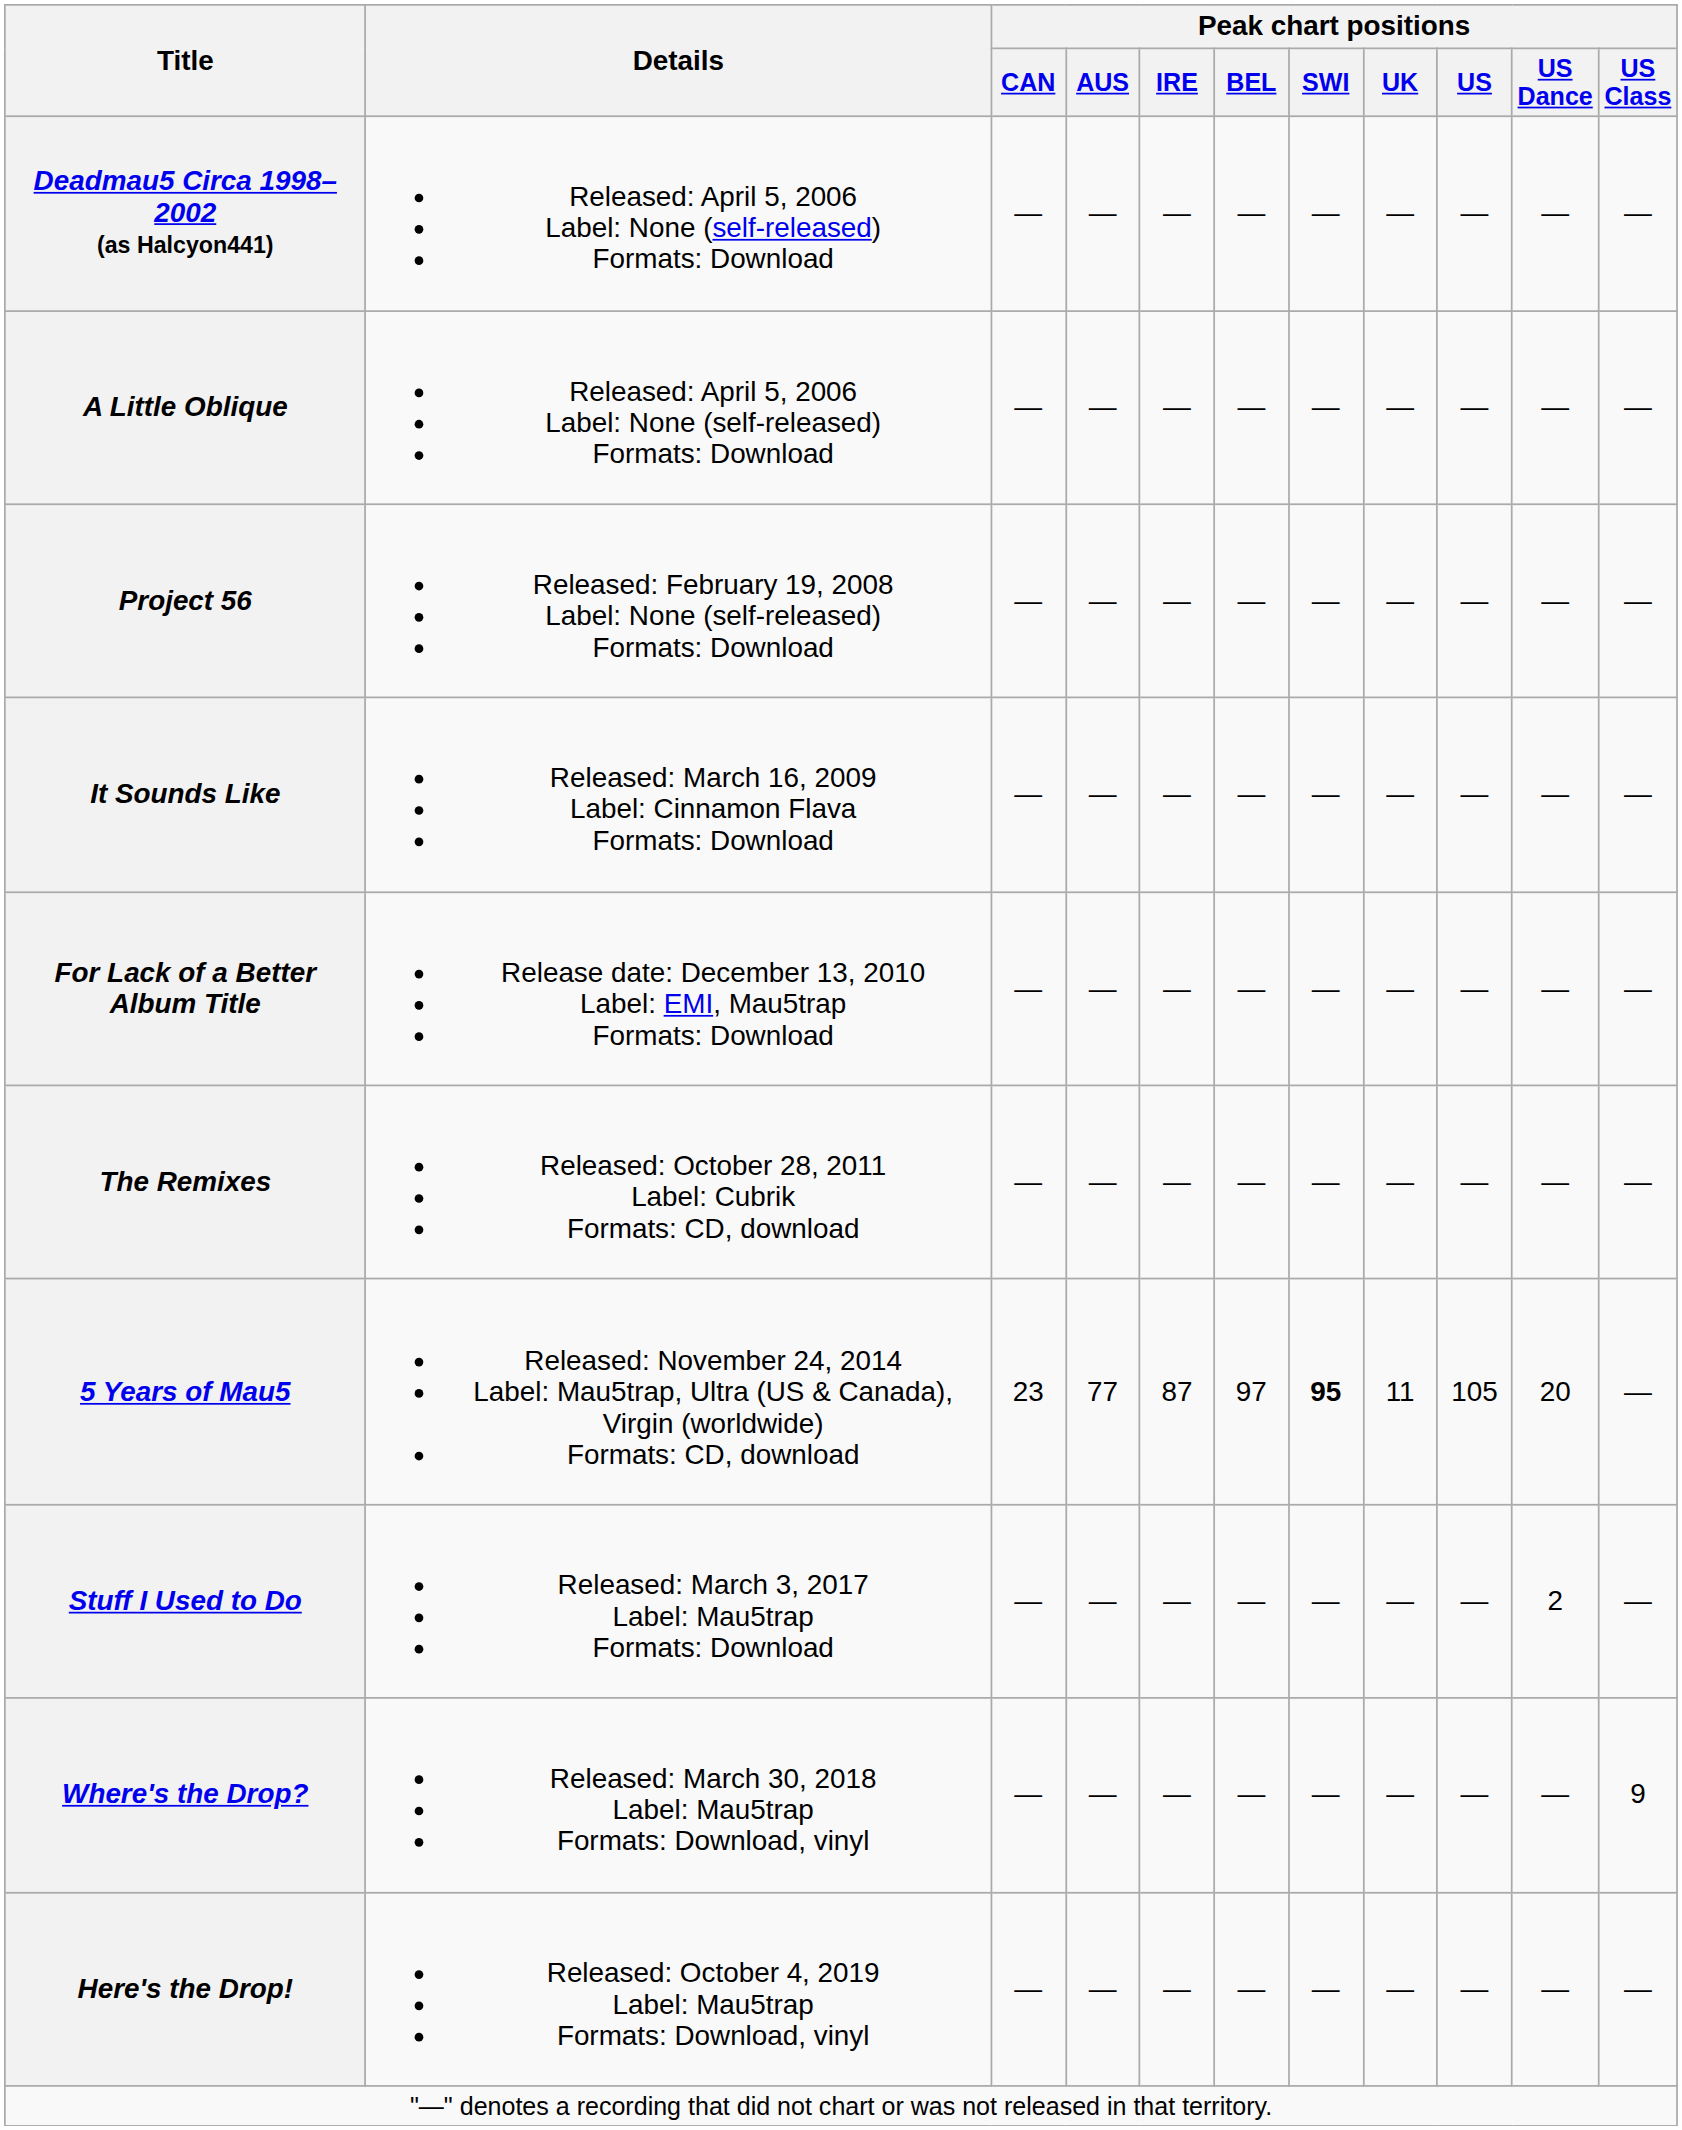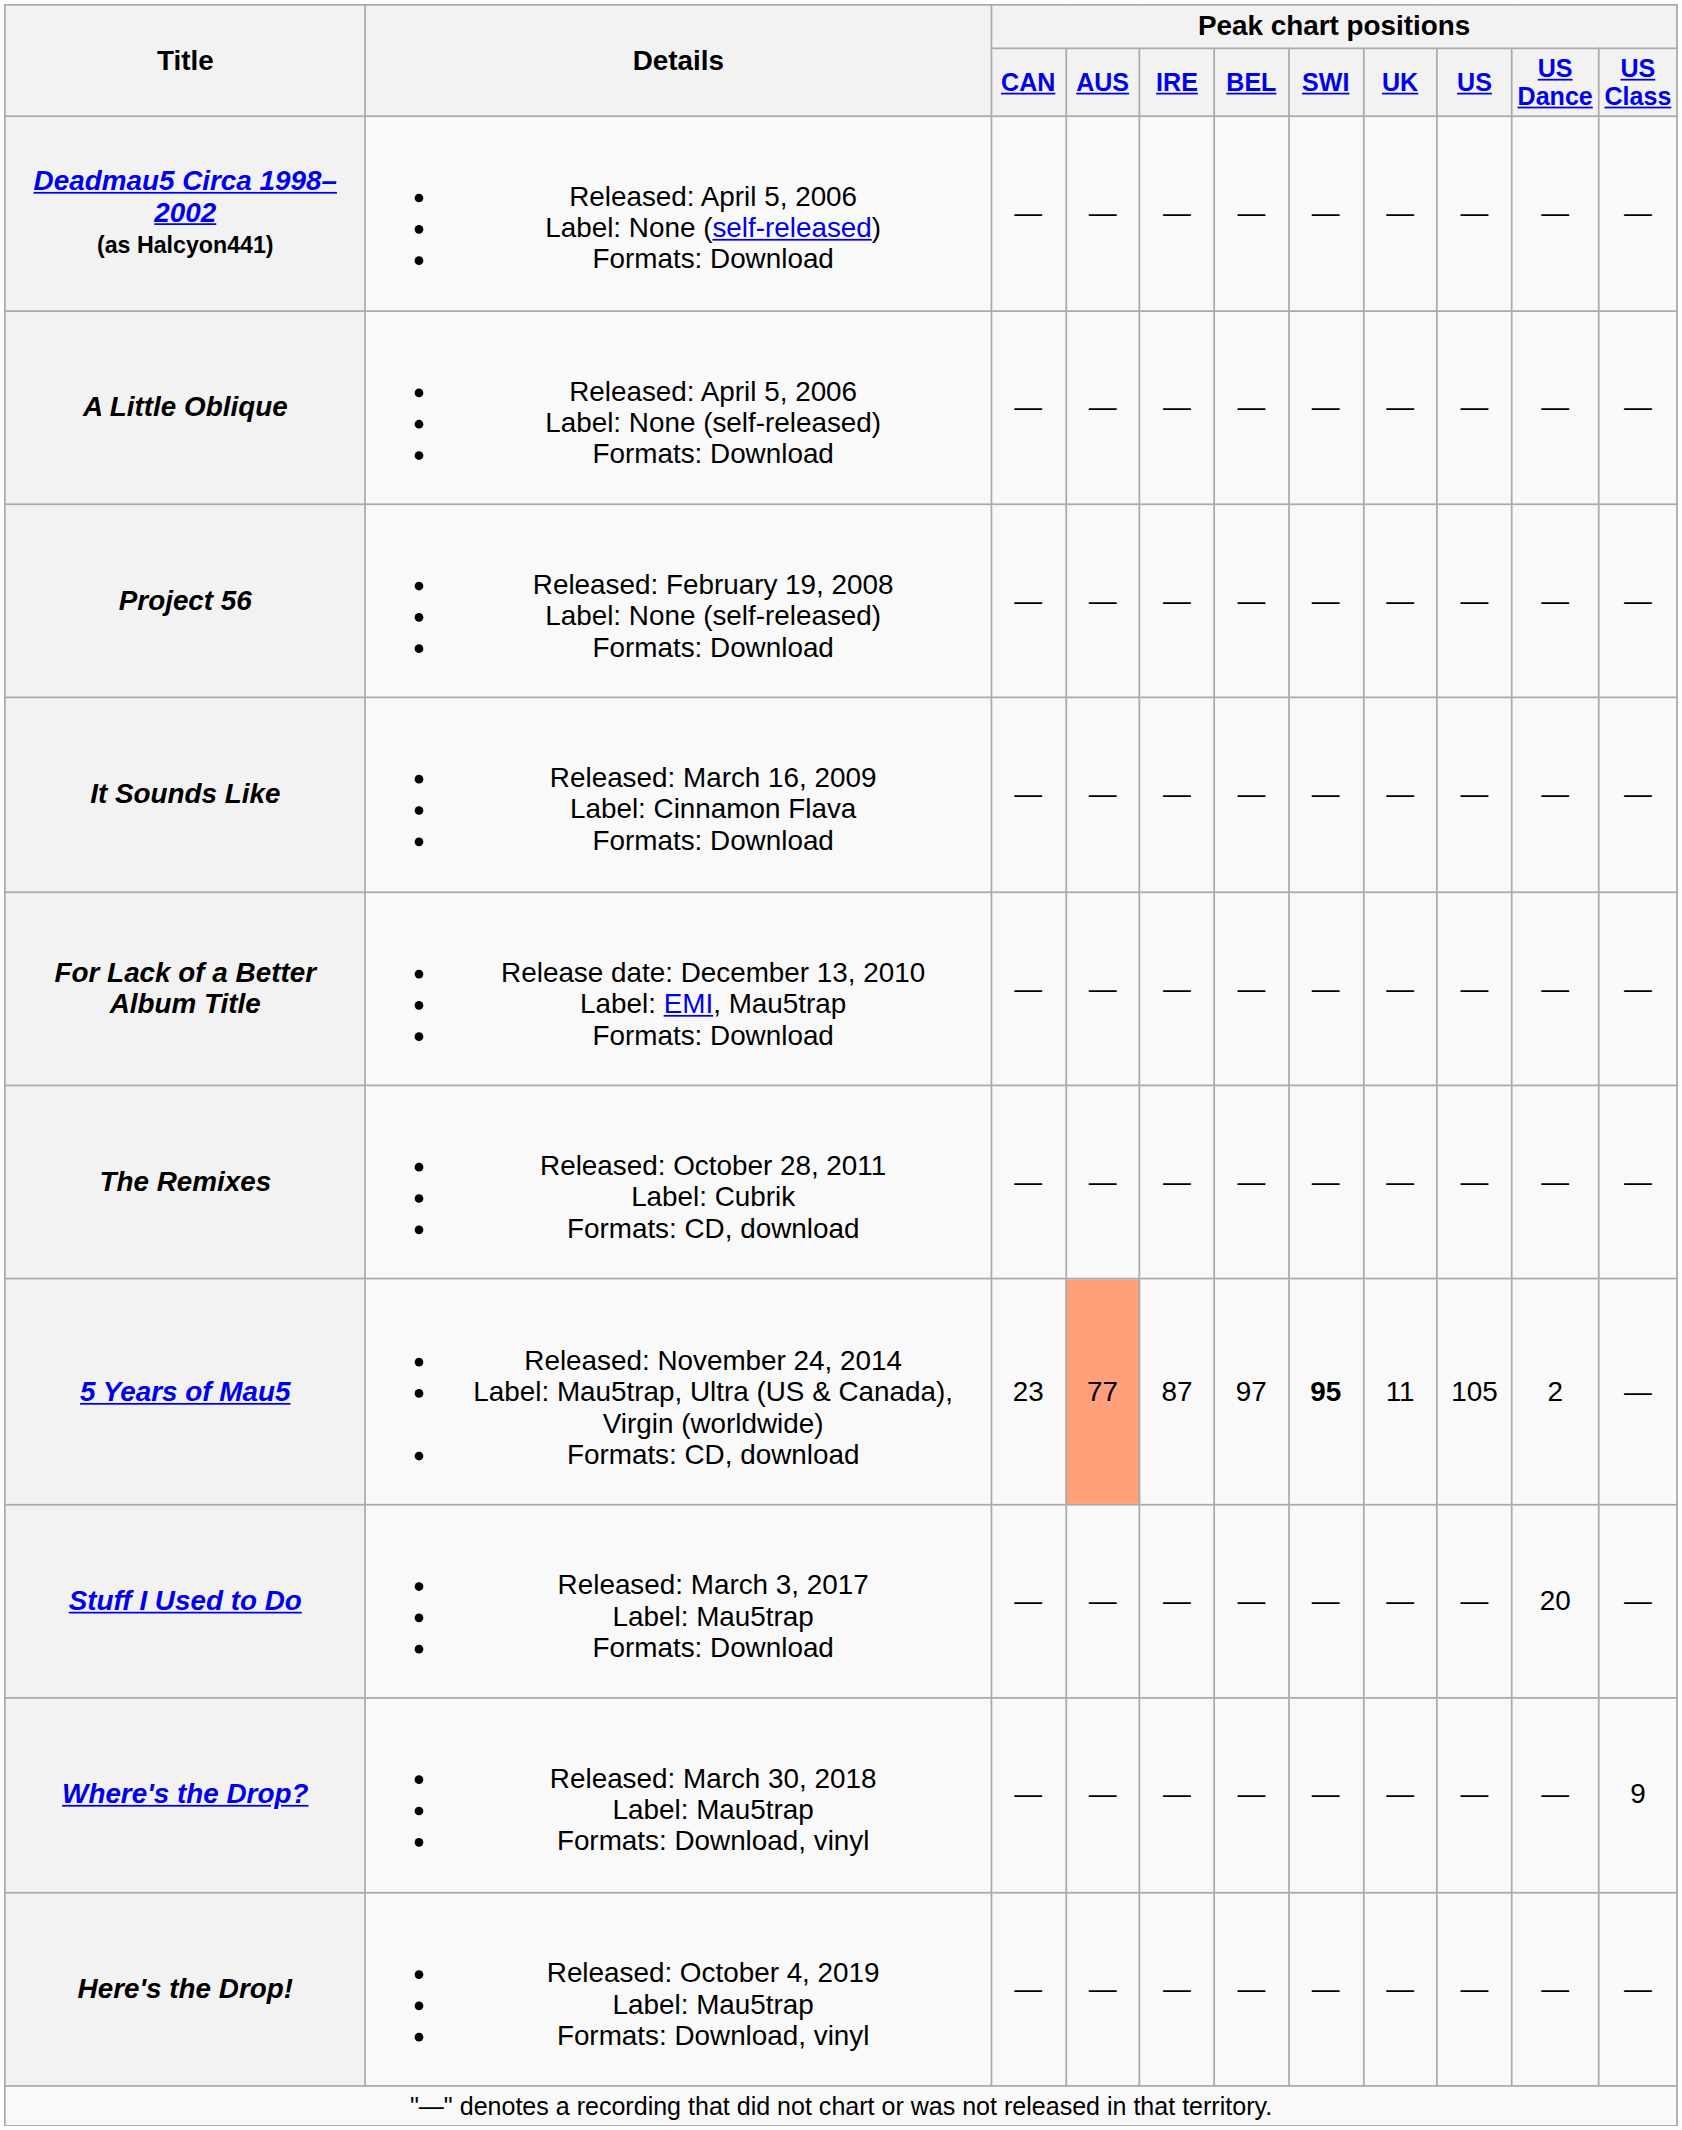5 Years of Mau5 | Peak chart positions / AUS: no background -> lightsalmon background
5 Years of Mau5 | Peak chart positions / US Dance: 20 -> 2
Stuff I Used to Do | Peak chart positions / US Dance: 2 -> 20
